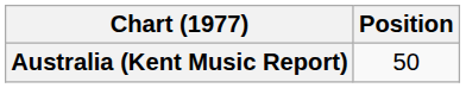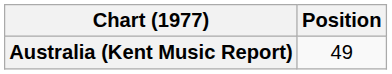Australia (Kent Music Report) | Position: 50 -> 49
